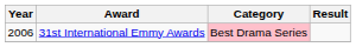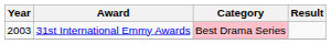31st International Emmy Awards | Year: 2006 -> 2003
